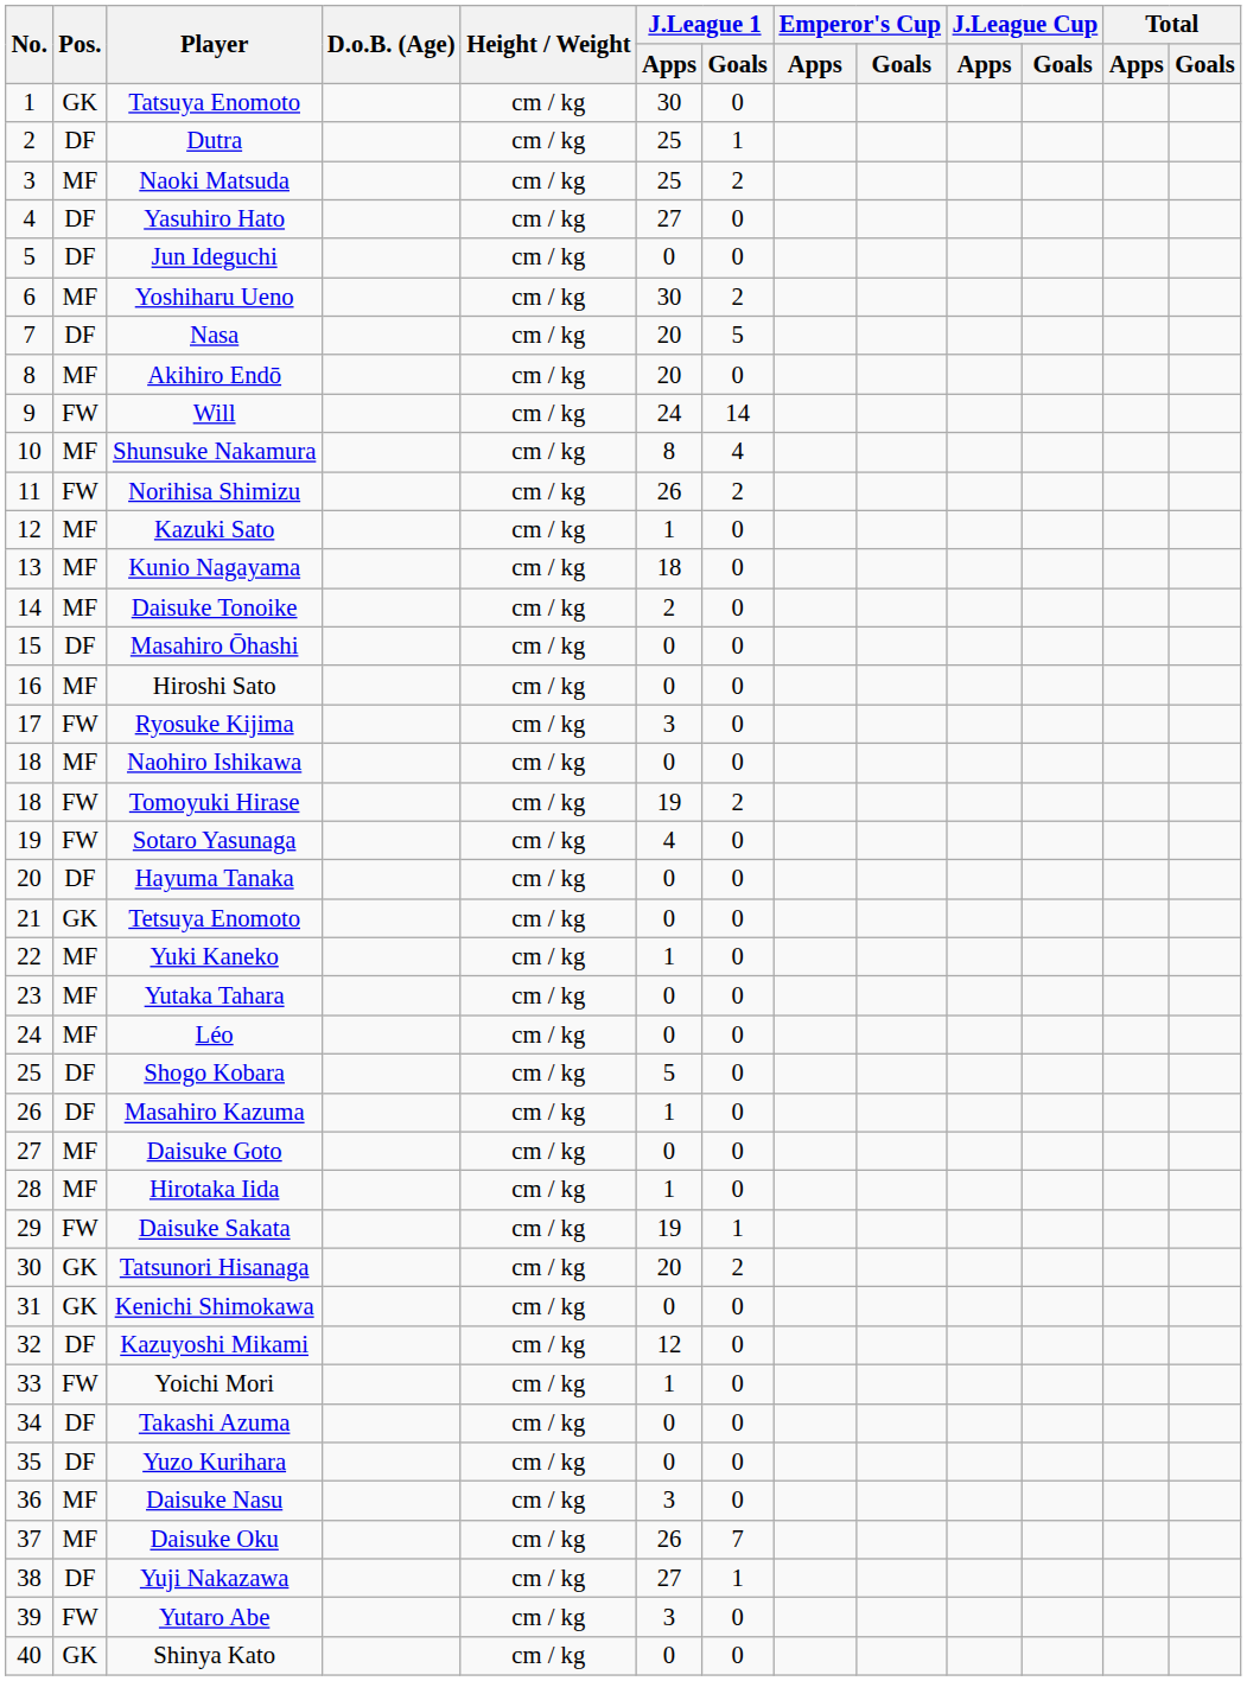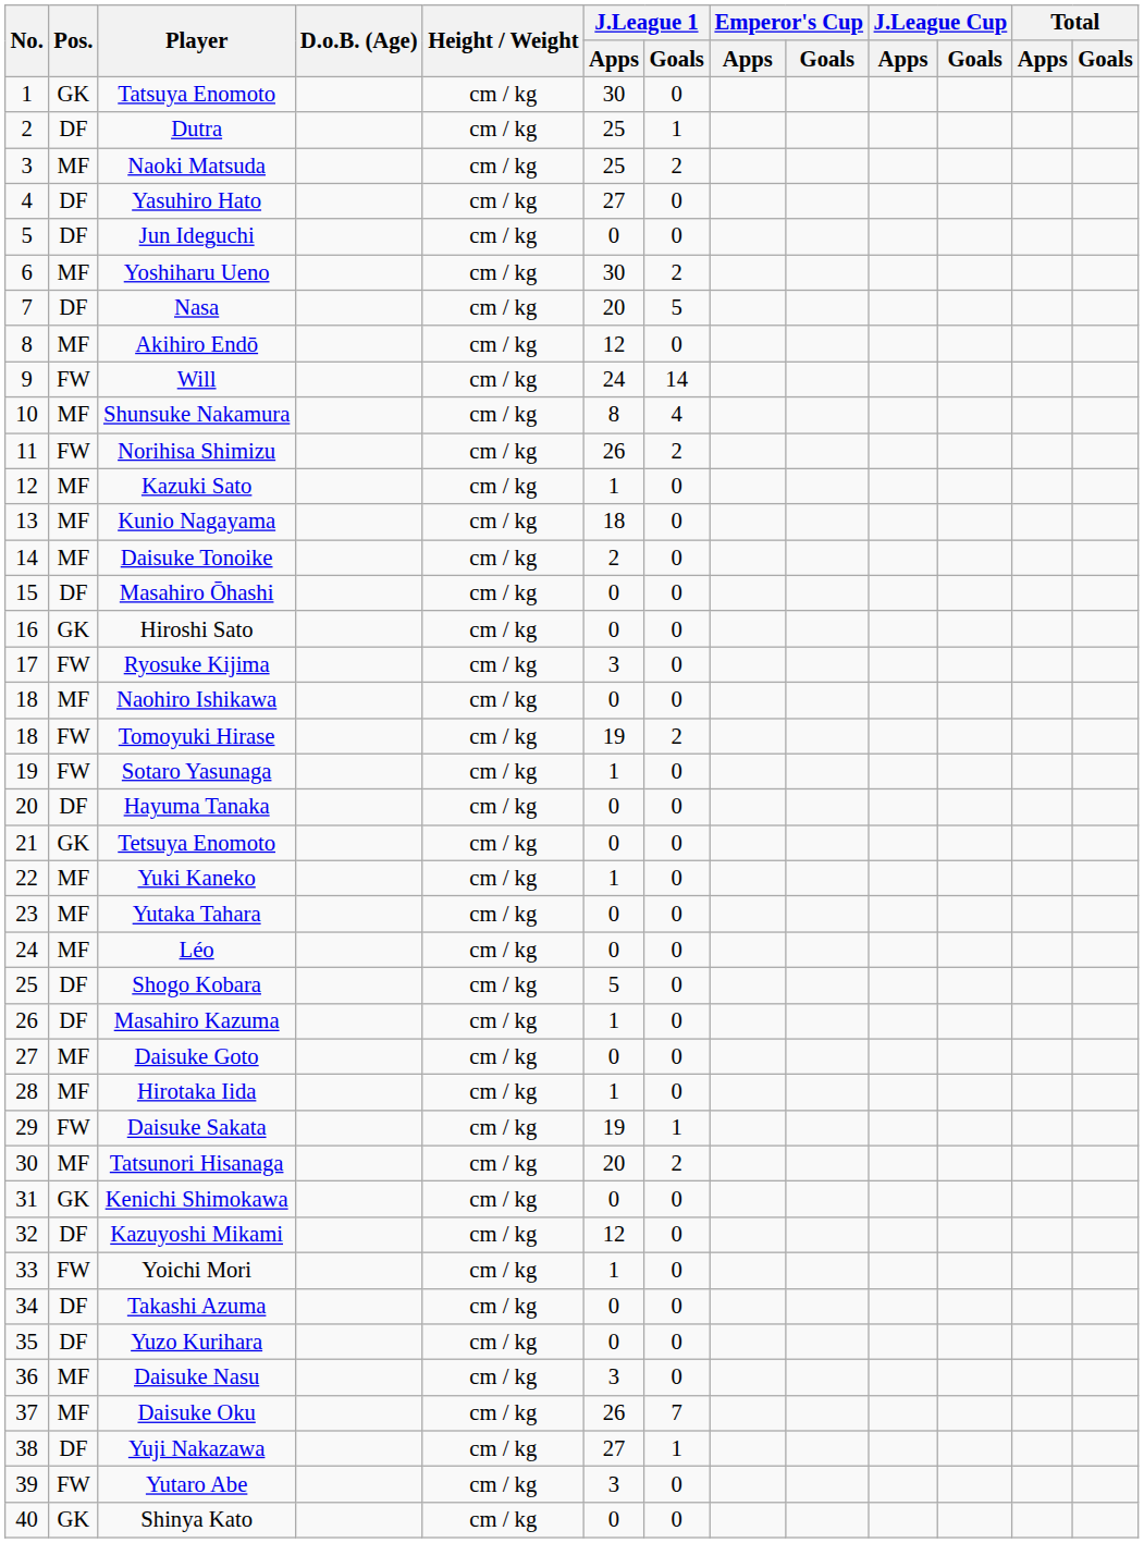Akihiro Endō | J.League 1 / Apps: 20 -> 12
Hiroshi Sato | Pos.: MF -> GK
Sotaro Yasunaga | J.League 1 / Apps: 4 -> 1
Tatsunori Hisanaga | Pos.: GK -> MF
